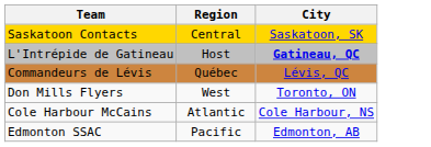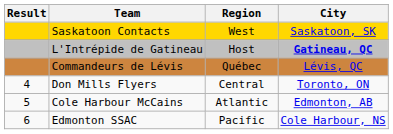+ column: Result | 4 | 5 | 6
Saskatoon Contacts | Region: Central -> West
Don Mills Flyers | Region: West -> Central
Cole Harbour McCains | City: Cole Harbour, NS -> Edmonton, AB
Edmonton SSAC | City: Edmonton, AB -> Cole Harbour, NS
